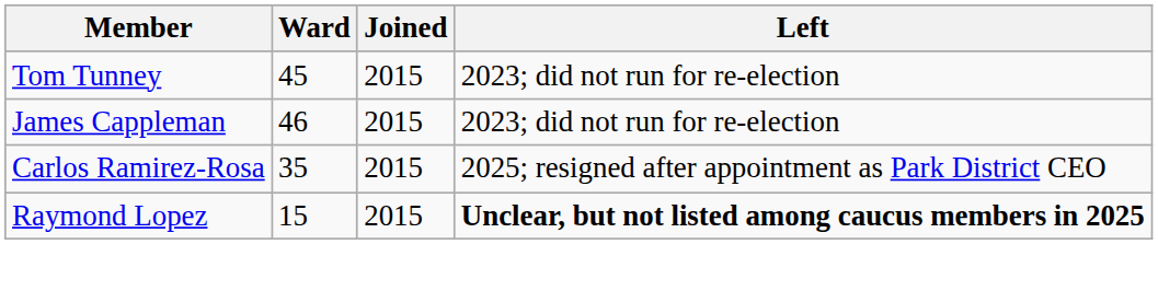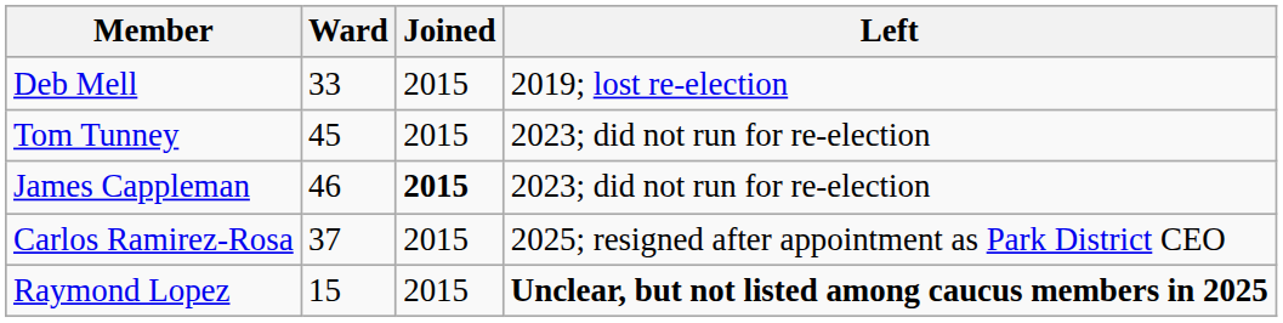+ row: Deb Mell | 33 | 2015 | 2019; lost re-election
James Cappleman | Joined: normal -> bold
Carlos Ramirez-Rosa | Ward: 35 -> 37
